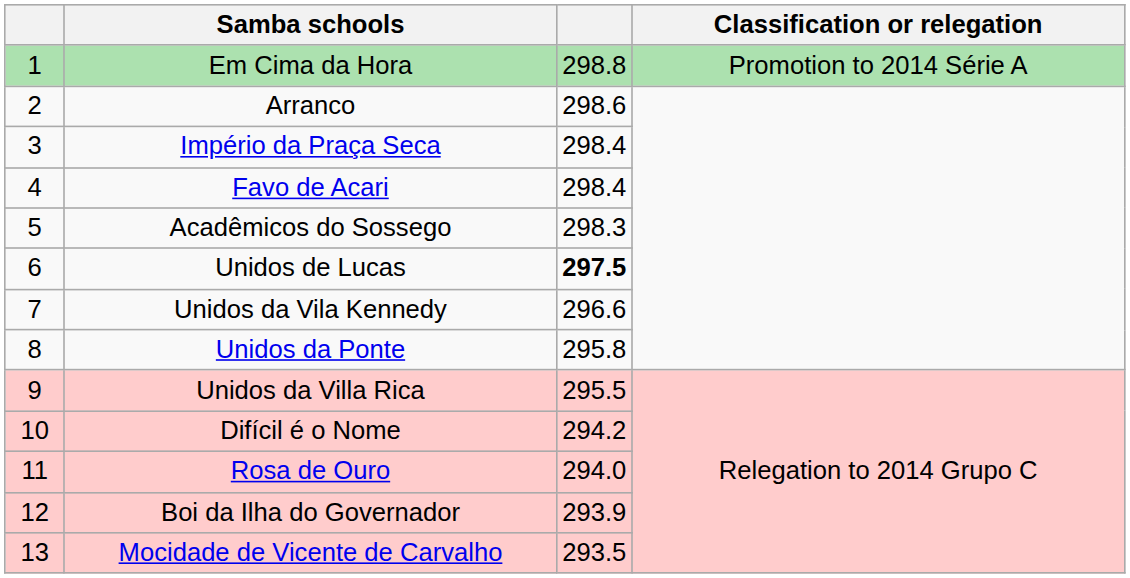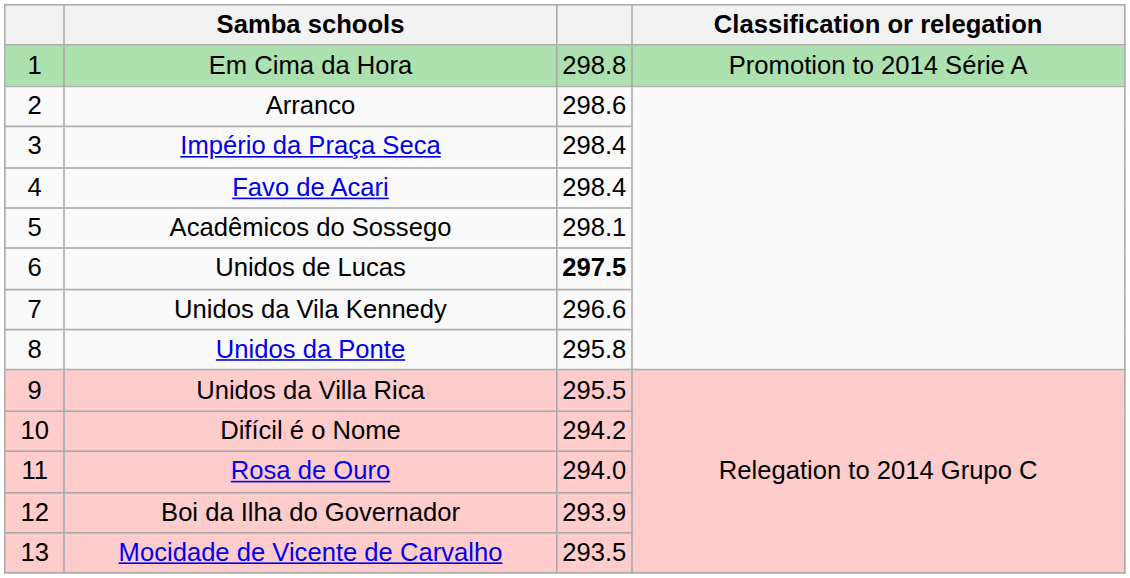Acadêmicos do Sossego | column 3: 298.3 -> 298.1
